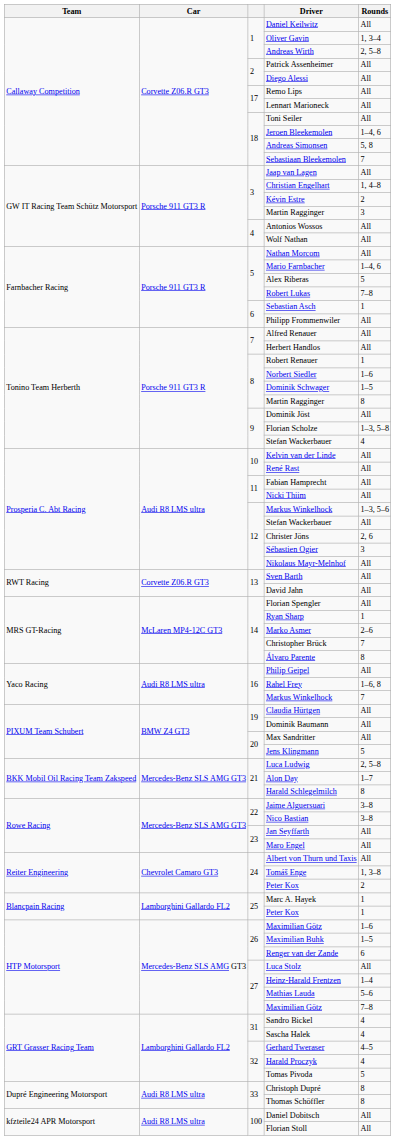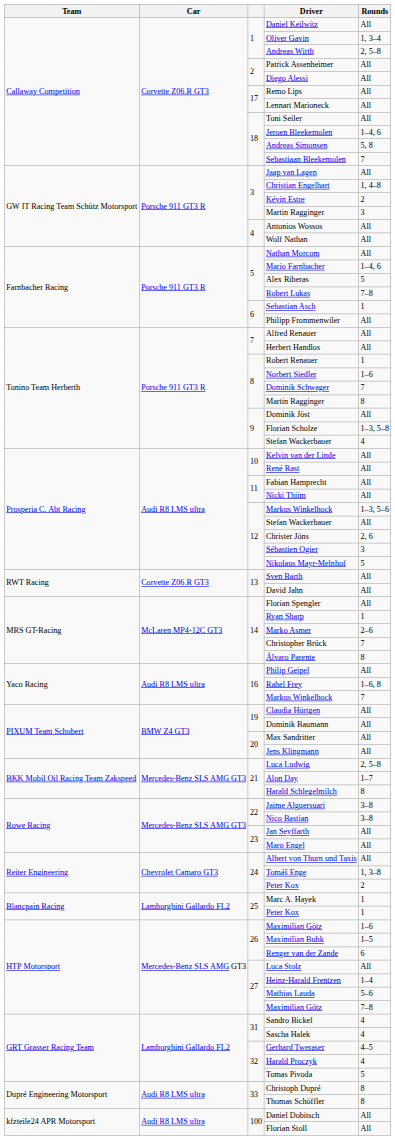Dominik Schwager | Rounds: 1–5 -> 7
Nikolaus Mayr-Melnhof | Rounds: All -> 5
Jens Klingmann | Rounds: 5 -> All
